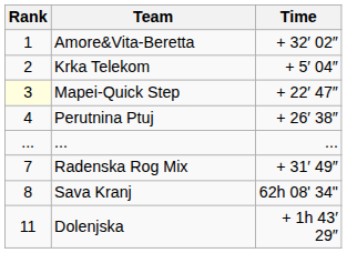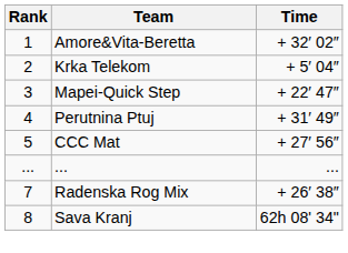Mapei-Quick Step | Rank: lightyellow background -> no background
Perutnina Ptuj | Time: + 26′ 38″ -> + 31′ 49″
+ row: 5 | CCC Mat | + 27′ 56″
Radenska Rog Mix | Time: + 31′ 49″ -> + 26′ 38″
- row: 11 | Dolenjska | + 1h 43′ 29″
